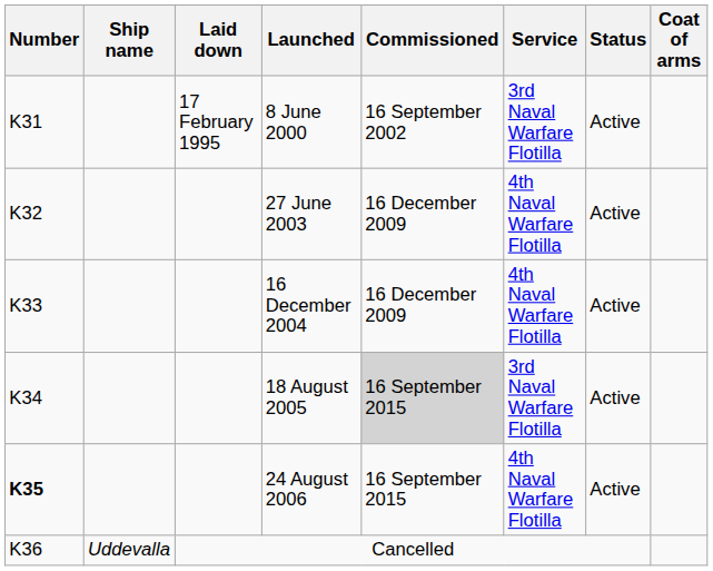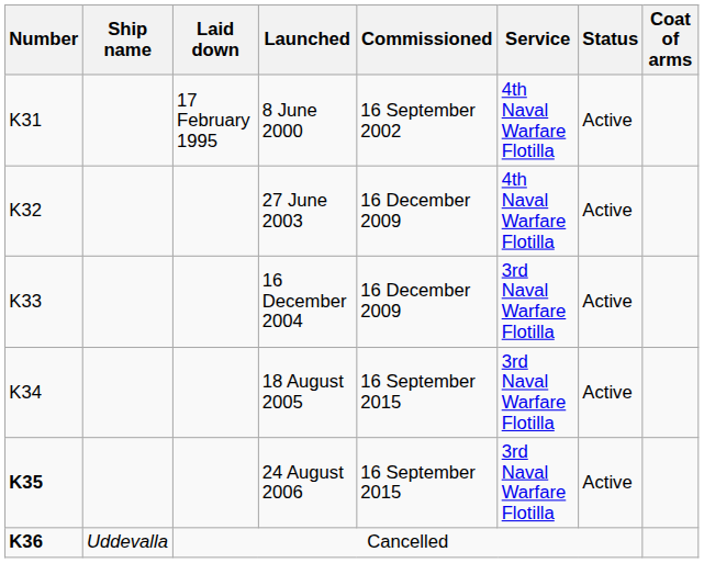8 June 2000 | Service: 3rd Naval Warfare Flotilla -> 4th Naval Warfare Flotilla
16 December 2004 | Service: 4th Naval Warfare Flotilla -> 3rd Naval Warfare Flotilla
18 August 2005 | Commissioned: lightgrey background -> no background
24 August 2006 | Service: 4th Naval Warfare Flotilla -> 3rd Naval Warfare Flotilla
Cancelled | Number: normal -> bold
